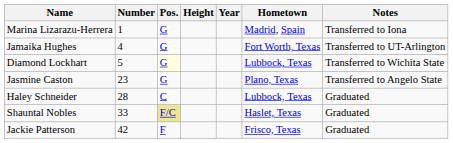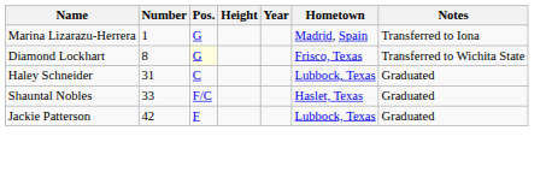- row: Jamaika Hughes | 4 | G | Fort Worth, Texas | Transferred to UT-Arlington
Diamond Lockhart | Number: 5 -> 8
Diamond Lockhart | Hometown: Lubbock, Texas -> Frisco, Texas
- row: Jasmine Caston | 23 | G | Plano, Texas | Transferred to Angelo State
Haley Schneider | Number: 28 -> 31
Shauntal Nobles | Pos.: khaki background -> no background
Jackie Patterson | Hometown: Frisco, Texas -> Lubbock, Texas
